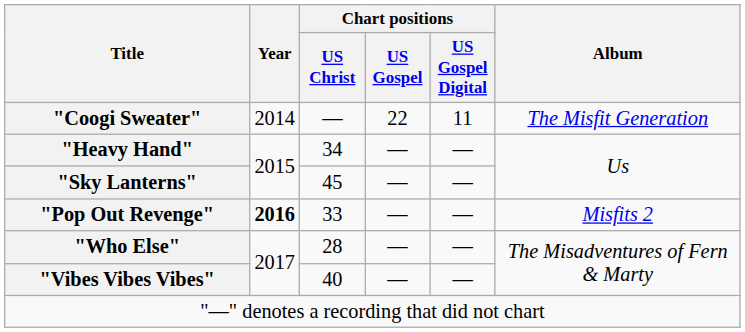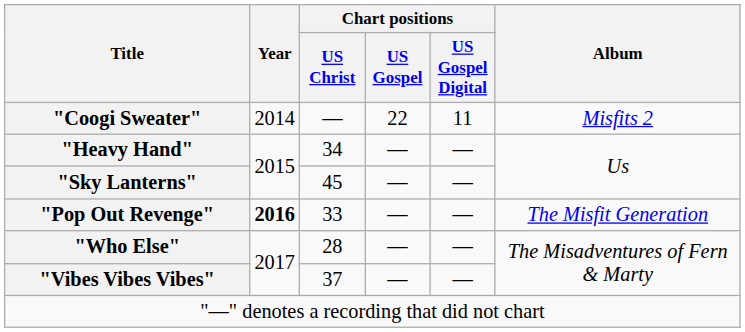"Coogi Sweater" | Album: The Misfit Generation -> Misfits 2
"Pop Out Revenge" | Album: Misfits 2 -> The Misfit Generation
"Vibes Vibes Vibes" | Chart positions / US Christ: 40 -> 37
